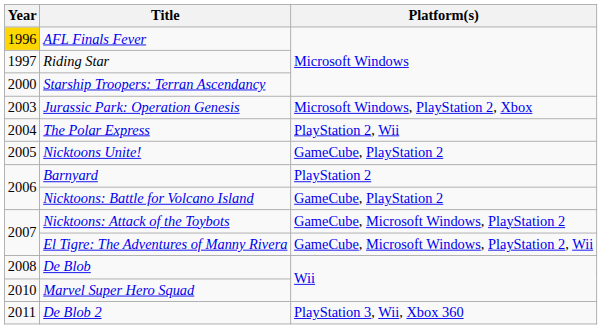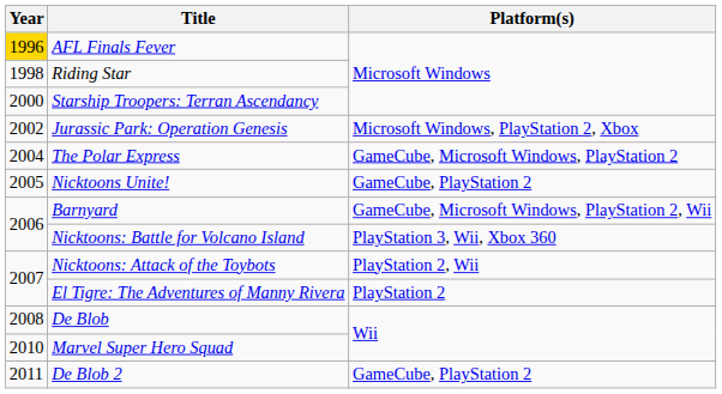Riding Star | Year: 1997 -> 1998
Jurassic Park: Operation Genesis | Year: 2003 -> 2002
The Polar Express | Platform(s): PlayStation 2, Wii -> GameCube, Microsoft Windows, PlayStation 2
Barnyard | Platform(s): PlayStation 2 -> GameCube, Microsoft Windows, PlayStation 2, Wii
Nicktoons: Battle for Volcano Island | Platform(s): GameCube, PlayStation 2 -> PlayStation 3, Wii, Xbox 360
Nicktoons: Attack of the Toybots | Platform(s): GameCube, Microsoft Windows, PlayStation 2 -> PlayStation 2, Wii
El Tigre: The Adventures of Manny Rivera | Platform(s): GameCube, Microsoft Windows, PlayStation 2, Wii -> PlayStation 2
De Blob 2 | Platform(s): PlayStation 3, Wii, Xbox 360 -> GameCube, PlayStation 2
